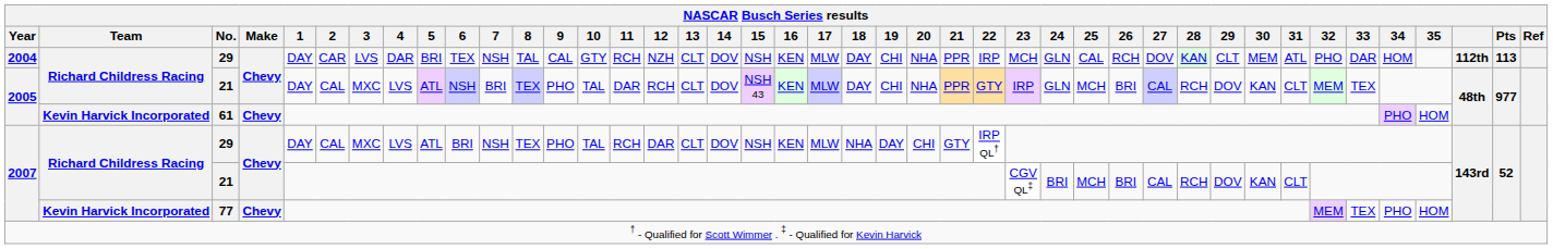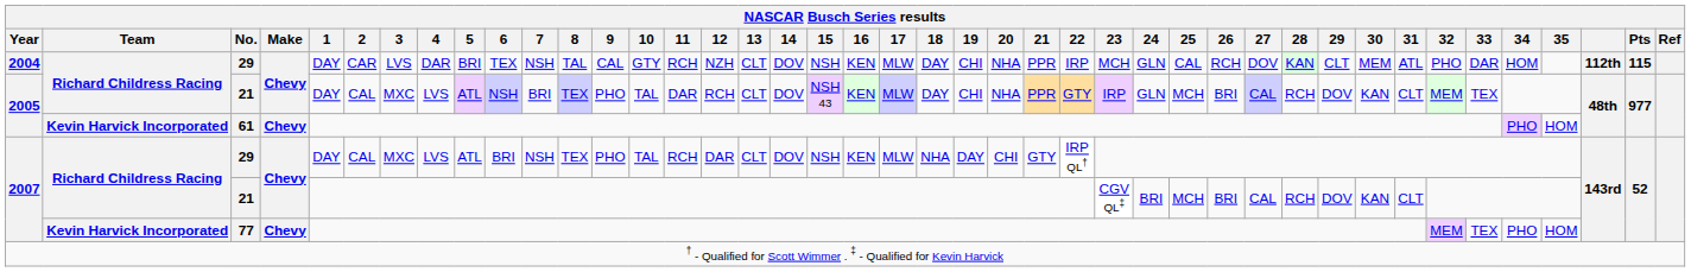2004 / 29 | NASCAR Busch Series results / Pts: 113 -> 115
